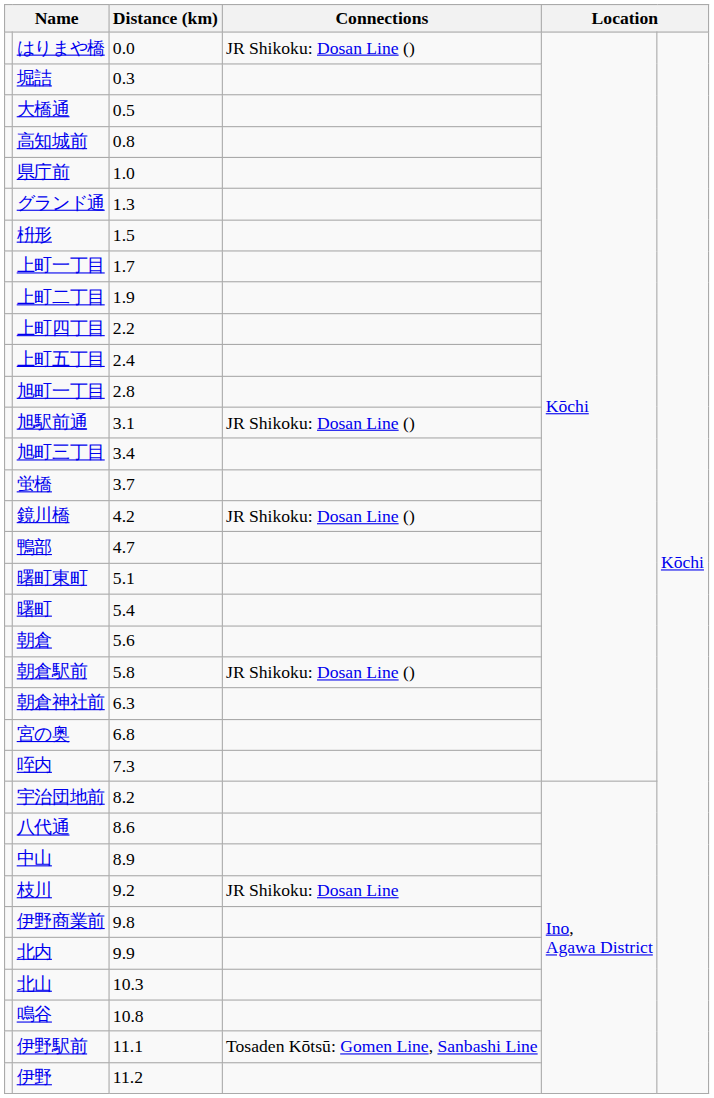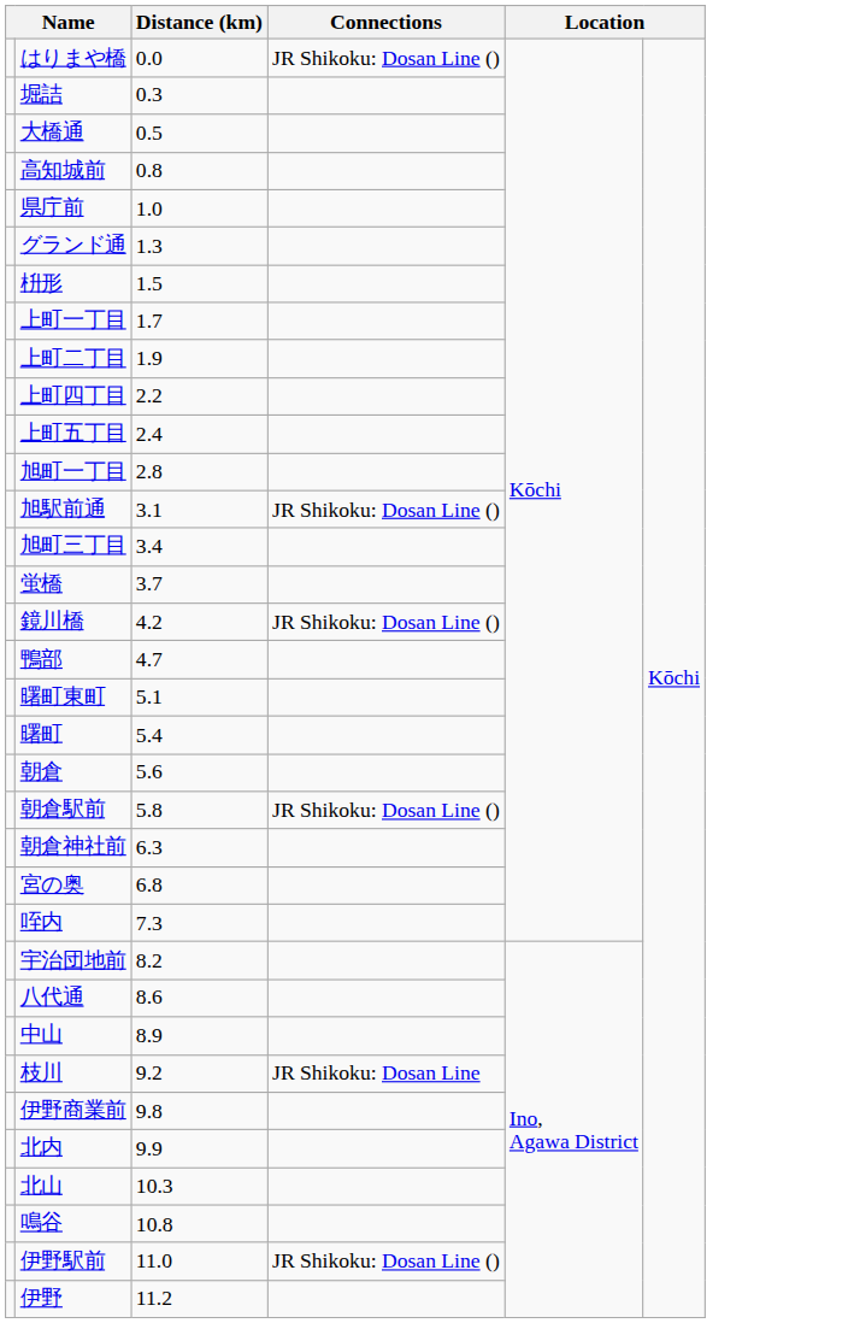伊野駅前 | Distance (km): 11.1 -> 11.0
伊野駅前 | Connections: Tosaden Kōtsū: Gomen Line, Sanbashi Line -> JR Shikoku: Dosan Line ()
